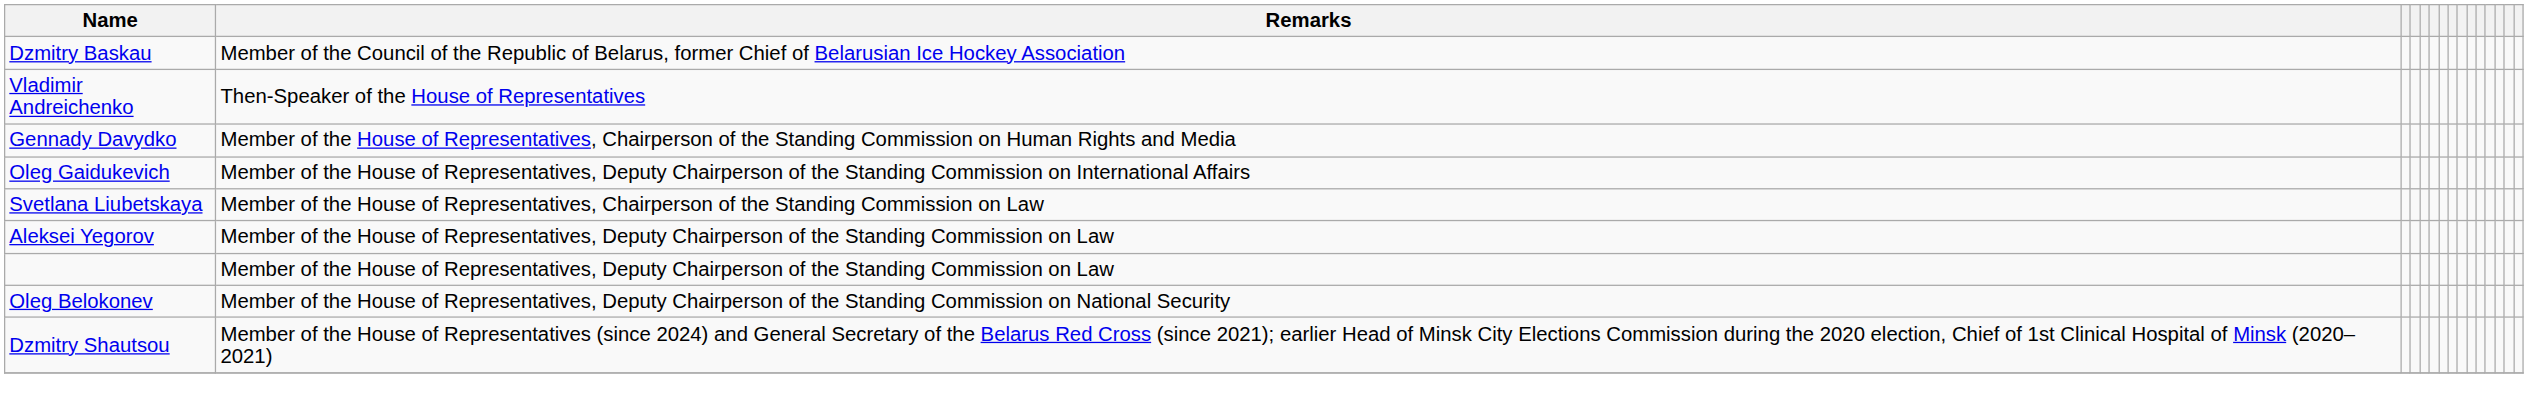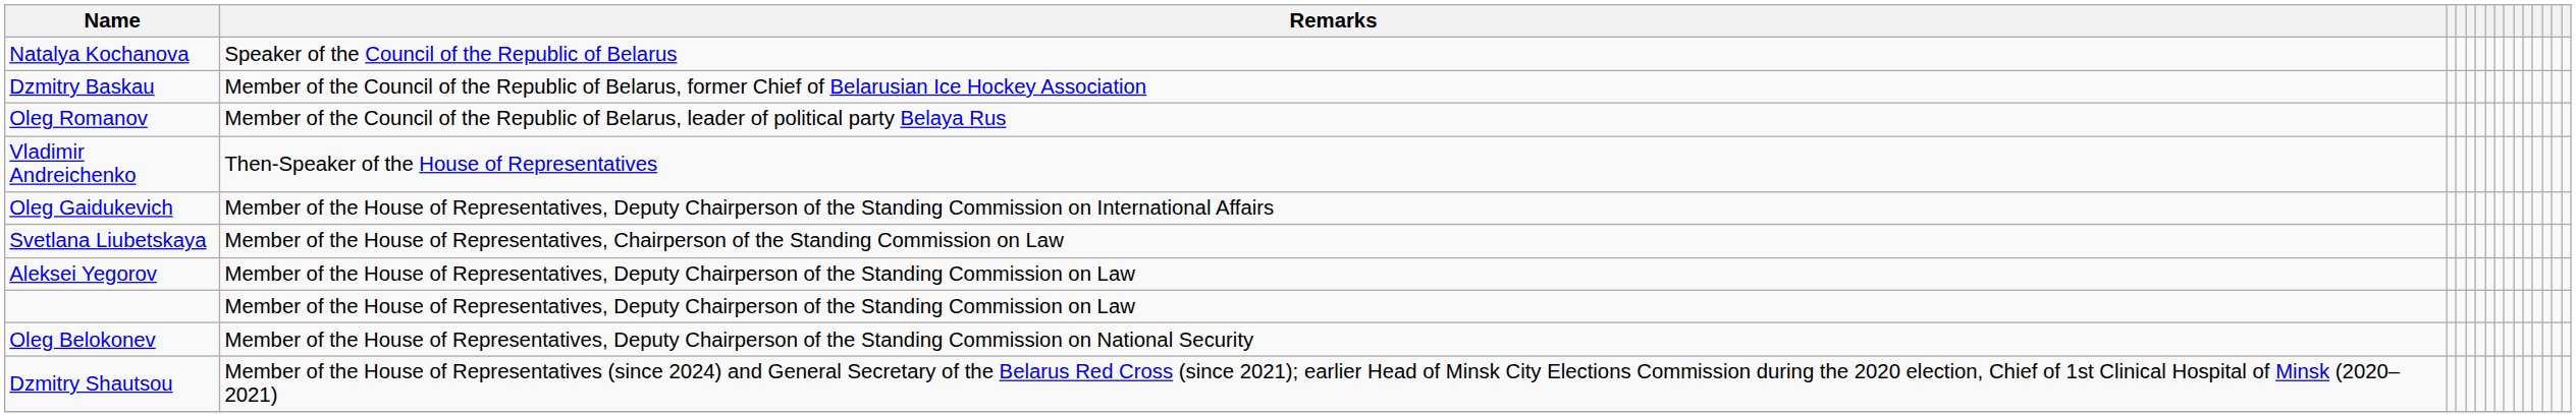+ row: Natalya Kochanova | Speaker of the Council of the Republic of Belarus
+ row: Oleg Romanov | Member of the Council of the Republic of Belarus, leader of political party Belaya Rus
- row: Gennady Davydko | Member of the House of Representatives, Chairperson of the Standing Commission on Human Rights and Media
